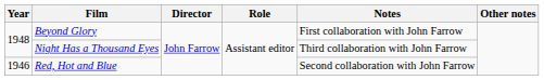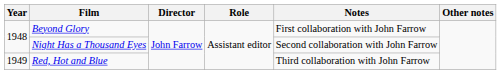Night Has a Thousand Eyes | Notes: Third collaboration with John Farrow -> Second collaboration with John Farrow
Red, Hot and Blue | Year: 1946 -> 1949
Red, Hot and Blue | Notes: Second collaboration with John Farrow -> Third collaboration with John Farrow
